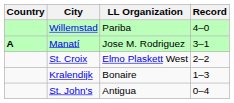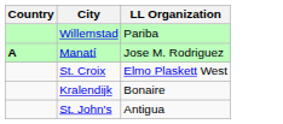- column: Record | 4–0 | 3–1 | 2–2 | 1–3 | 0–4
